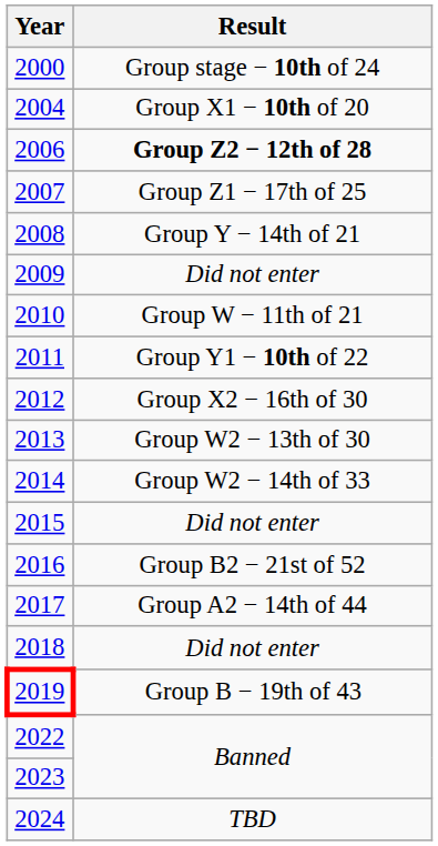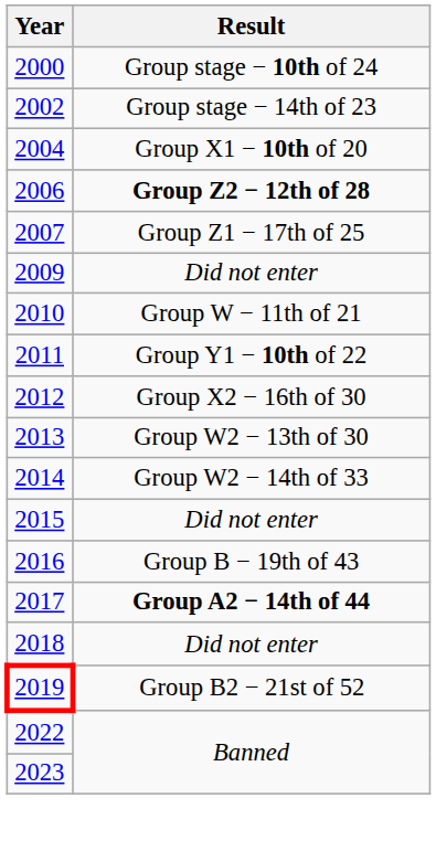+ row: 2002 | Group stage − 14th of 23
- row: 2008 | Group Y − 14th of 21
2016 | Result: Group B2 − 21st of 52 -> Group B − 19th of 43
2017 | Result: normal -> bold
2019 | Result: Group B − 19th of 43 -> Group B2 − 21st of 52
- row: 2024 | TBD
